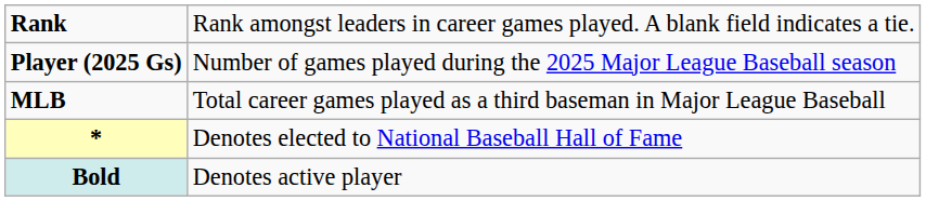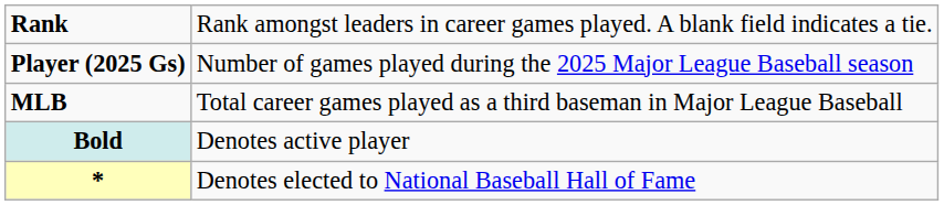rows swapped: * <-> Bold
